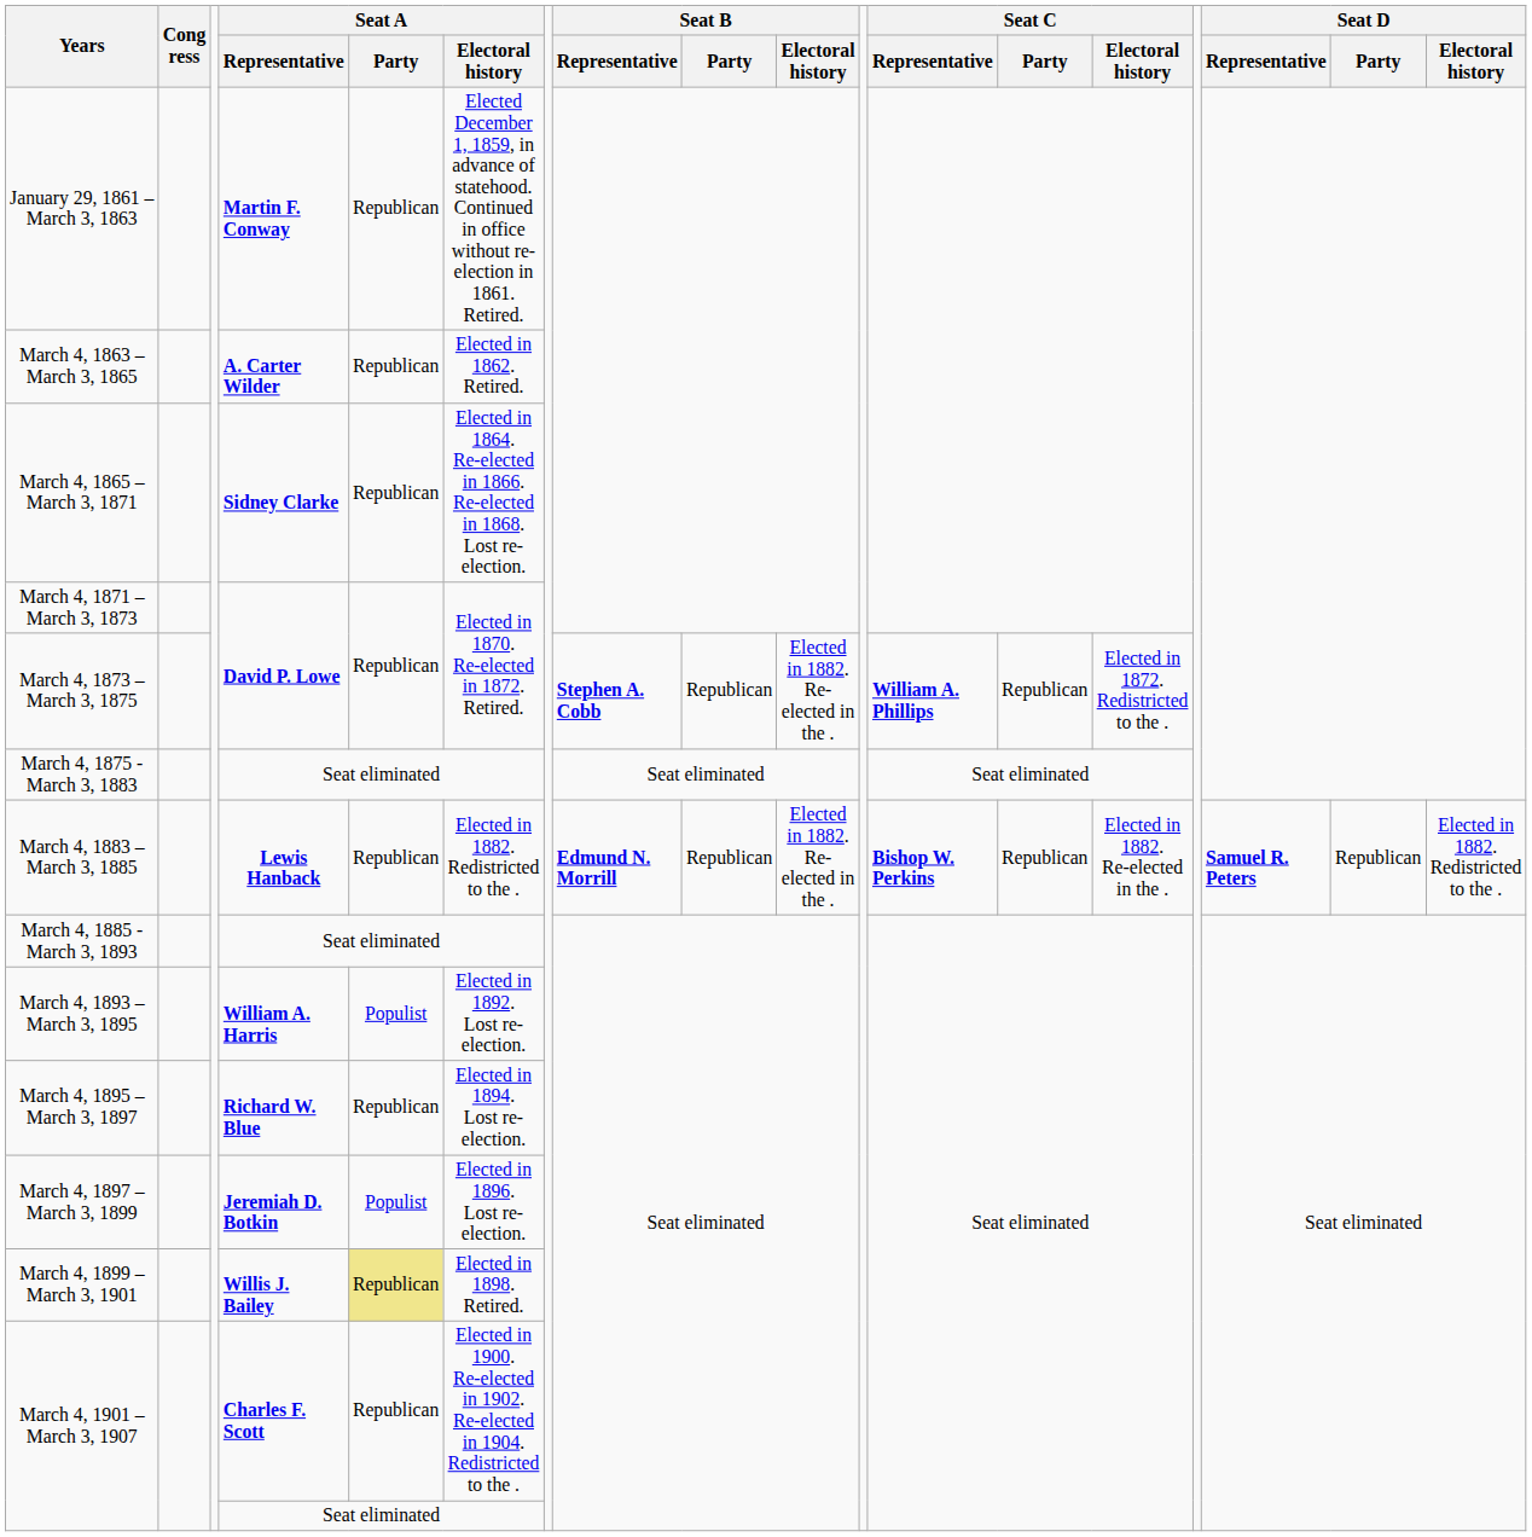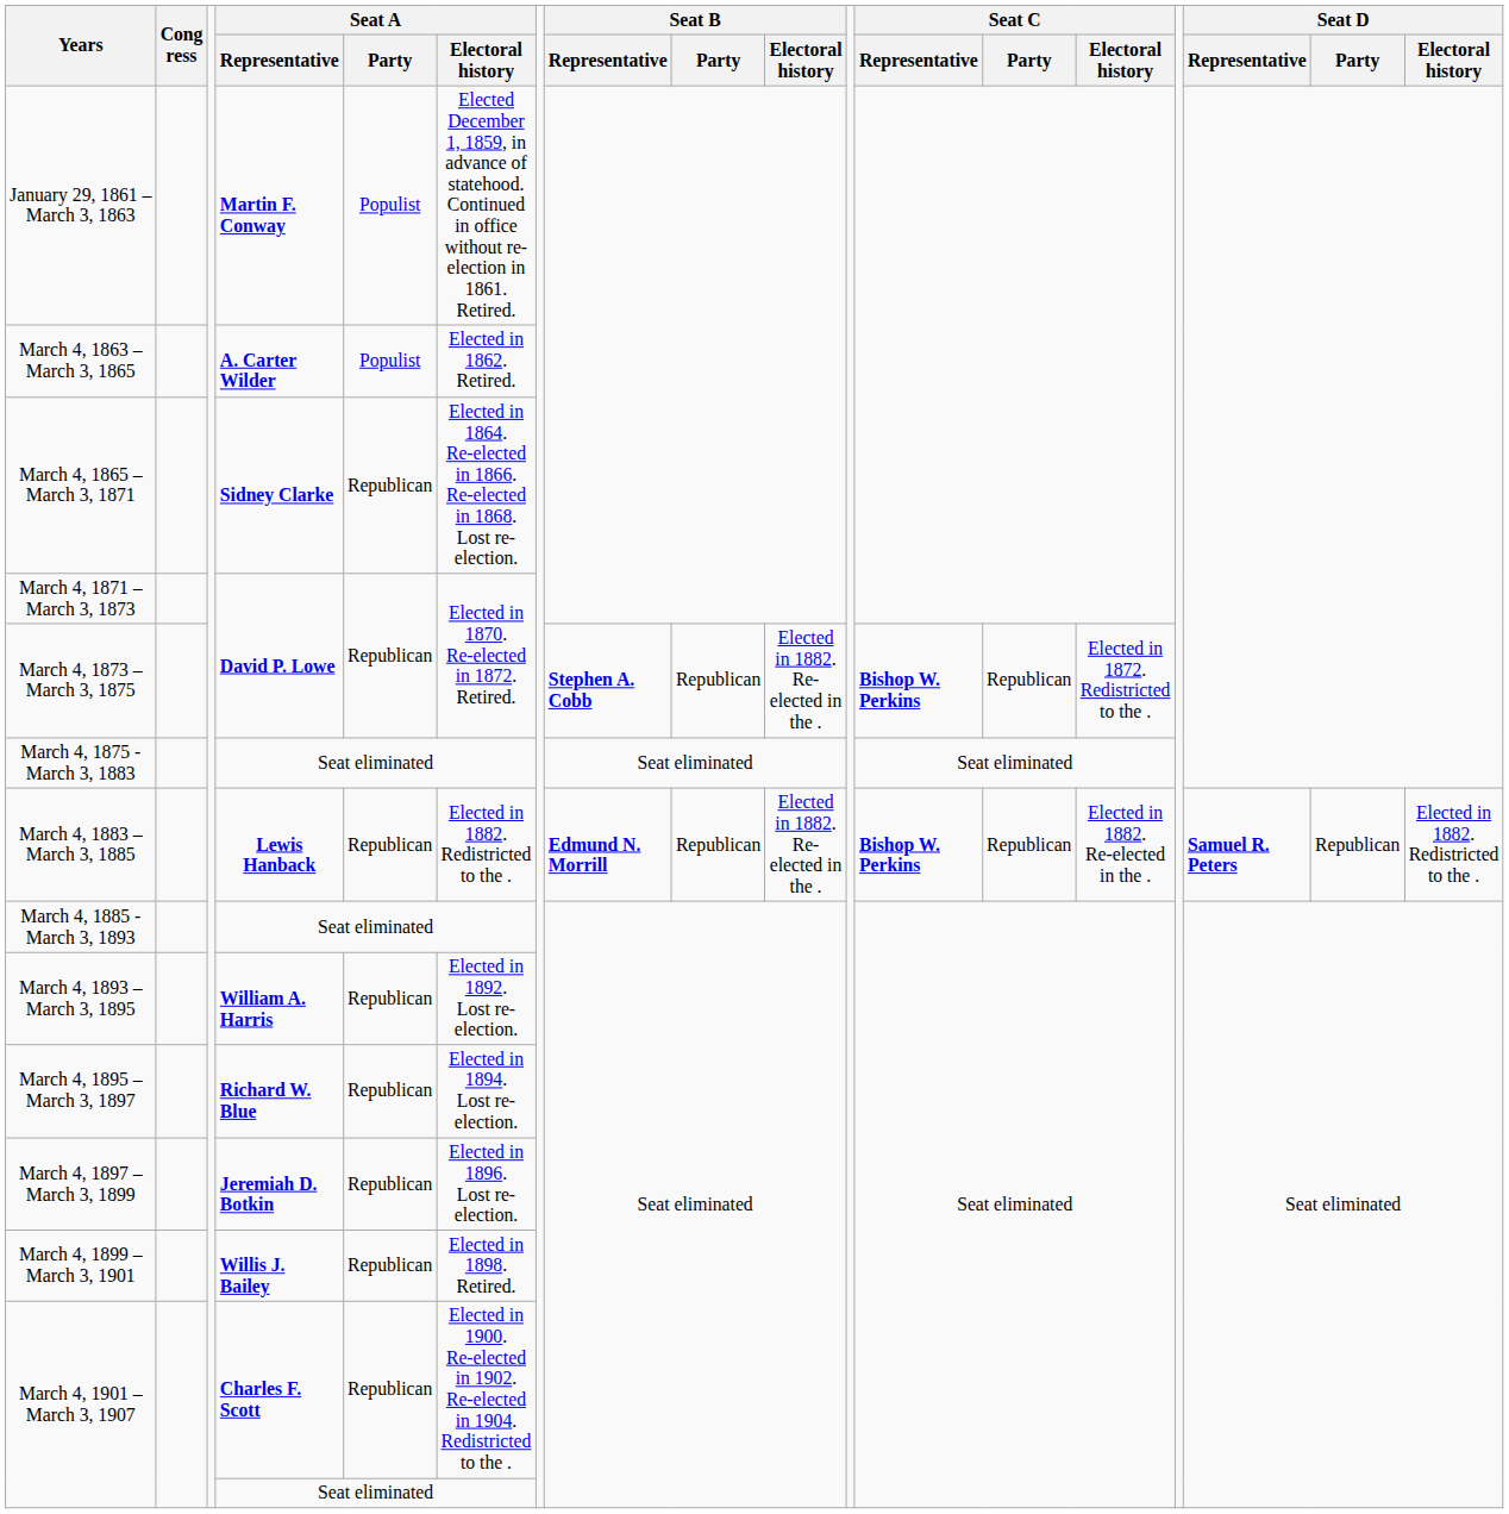January 29, 1861 – March 3, 1863 | Seat A / Party: Republican -> Populist
March 4, 1863 – March 3, 1865 | Seat A / Party: Republican -> Populist
March 4, 1873 – March 3, 1875 | Seat C / Representative: William A. Phillips -> Bishop W. Perkins
March 4, 1893 – March 3, 1895 | Seat A / Party: Populist -> Republican
March 4, 1897 – March 3, 1899 | Seat A / Party: Populist -> Republican
March 4, 1899 – March 3, 1901 | Seat A / Party: khaki background -> no background
